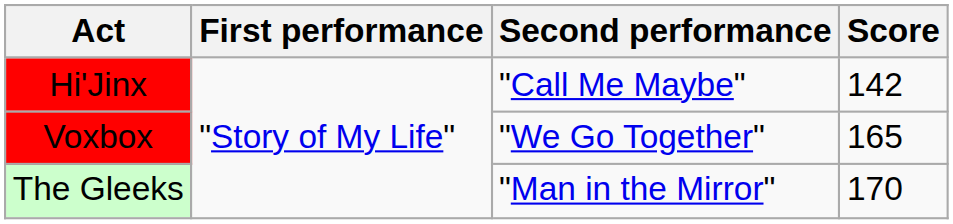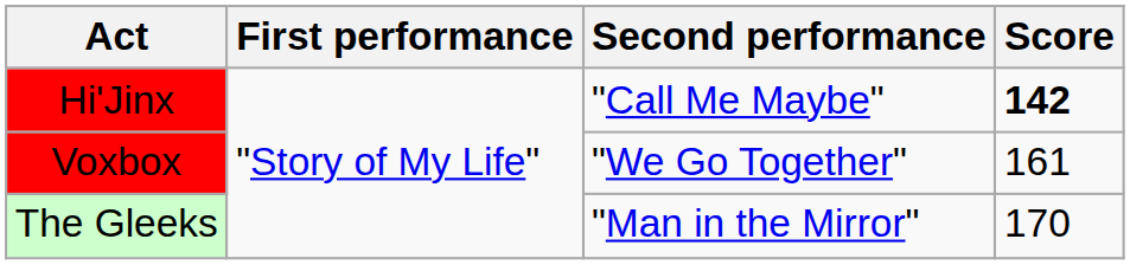Hi'Jinx | Score: normal -> bold
Voxbox | Score: 165 -> 161
